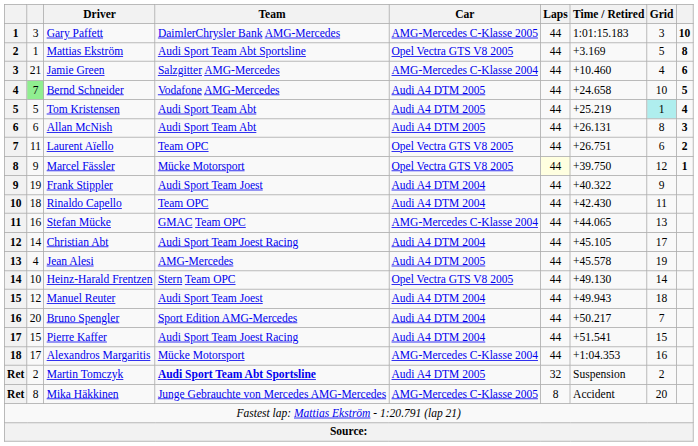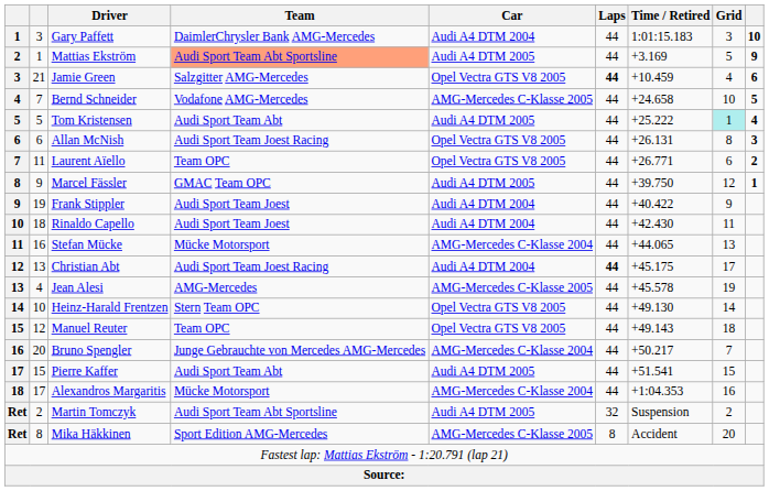Gary Paffett | Car: AMG-Mercedes C-Klasse 2005 -> Audi A4 DTM 2004
Mattias Ekström | Team: no background -> lightsalmon background
Mattias Ekström | Car: Opel Vectra GTS V8 2005 -> Audi A4 DTM 2005
Mattias Ekström | column 9: 8 -> 9
Jamie Green | Car: AMG-Mercedes C-Klasse 2004 -> Opel Vectra GTS V8 2005
Jamie Green | Laps: normal -> bold
Jamie Green | Time / Retired: +10.460 -> +10.459
Bernd Schneider | column 2: lightgreen background -> no background
Bernd Schneider | Car: Audi A4 DTM 2005 -> AMG-Mercedes C-Klasse 2005
Tom Kristensen | Time / Retired: +25.219 -> +25.222
Allan McNish | Team: Audi Sport Team Abt -> Audi Sport Team Joest Racing
Allan McNish | Car: Audi A4 DTM 2005 -> Opel Vectra GTS V8 2005
Laurent Aïello | Time / Retired: +26.751 -> +26.771
Marcel Fässler | Team: Mücke Motorsport -> GMAC Team OPC
Marcel Fässler | Car: Opel Vectra GTS V8 2005 -> Audi A4 DTM 2005
Marcel Fässler | Laps: lightyellow background -> no background
Frank Stippler | Time / Retired: +40.322 -> +40.422
Rinaldo Capello | Team: Team OPC -> Audi Sport Team Joest
Stefan Mücke | Team: GMAC Team OPC -> Mücke Motorsport
Christian Abt | column 2: 14 -> 13
Christian Abt | Laps: normal -> bold
Christian Abt | Time / Retired: +45.105 -> +45.175
Jean Alesi | Car: Audi A4 DTM 2005 -> AMG-Mercedes C-Klasse 2005
Manuel Reuter | Team: Audi Sport Team Joest -> Team OPC
Manuel Reuter | Car: Audi A4 DTM 2004 -> Opel Vectra GTS V8 2005
Manuel Reuter | Time / Retired: +49.943 -> +49.143
Bruno Spengler | Team: Sport Edition AMG-Mercedes -> Junge Gebrauchte von Mercedes AMG-Mercedes
Bruno Spengler | Car: Audi A4 DTM 2004 -> AMG-Mercedes C-Klasse 2004
Pierre Kaffer | Team: Audi Sport Team Joest Racing -> Audi Sport Team Abt
Pierre Kaffer | Car: Audi A4 DTM 2004 -> Audi A4 DTM 2005
Martin Tomczyk | Team: bold -> normal
Mika Häkkinen | Team: Junge Gebrauchte von Mercedes AMG-Mercedes -> Sport Edition AMG-Mercedes
